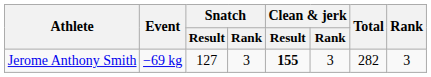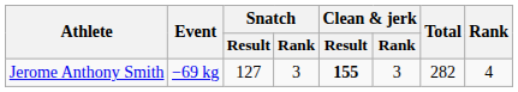Jerome Anthony Smith | Rank: 3 -> 4
